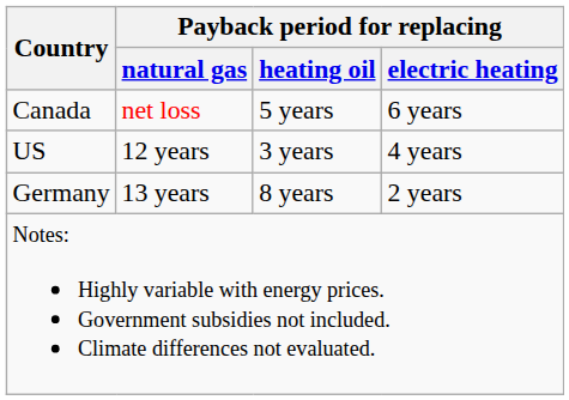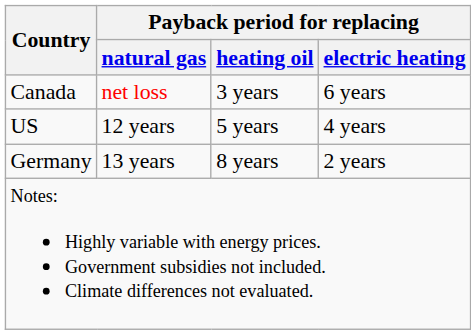Canada | Payback period for replacing / heating oil: 5 years -> 3 years
US | Payback period for replacing / heating oil: 3 years -> 5 years
